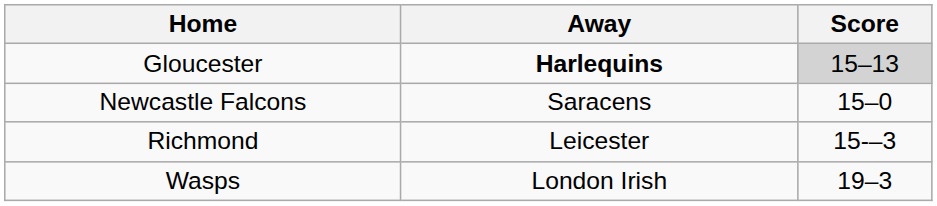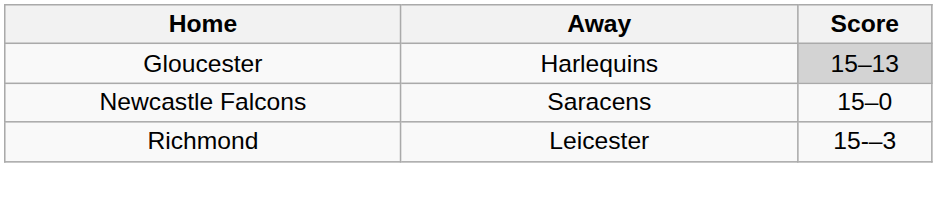Gloucester | Away: bold -> normal
- row: Wasps | London Irish | 19–3
